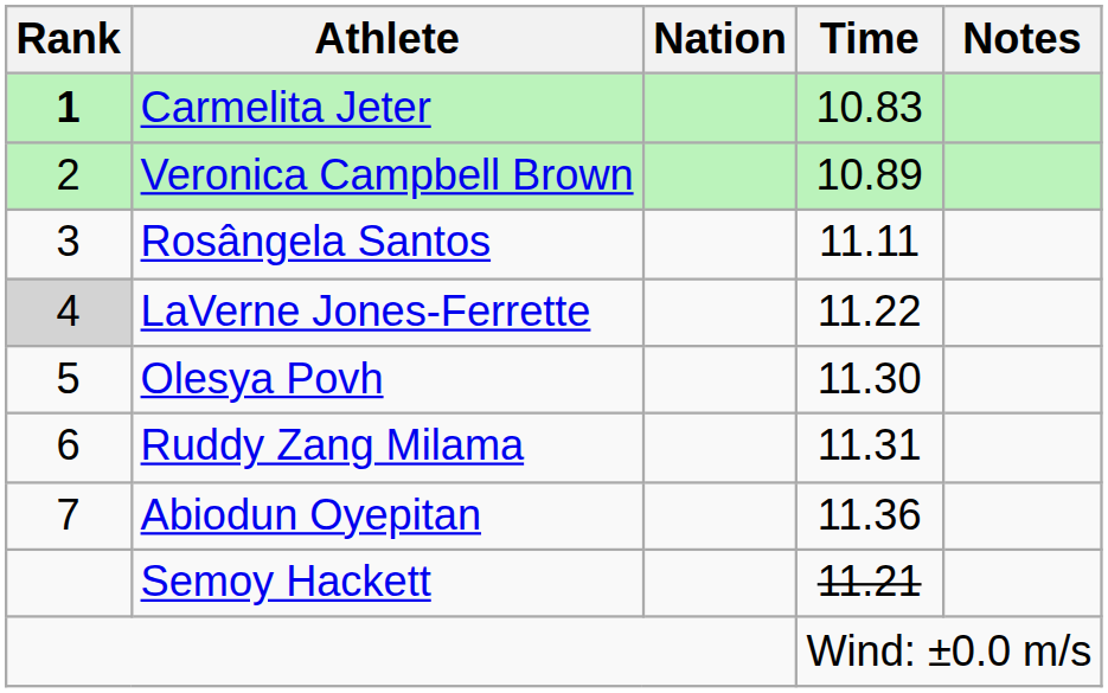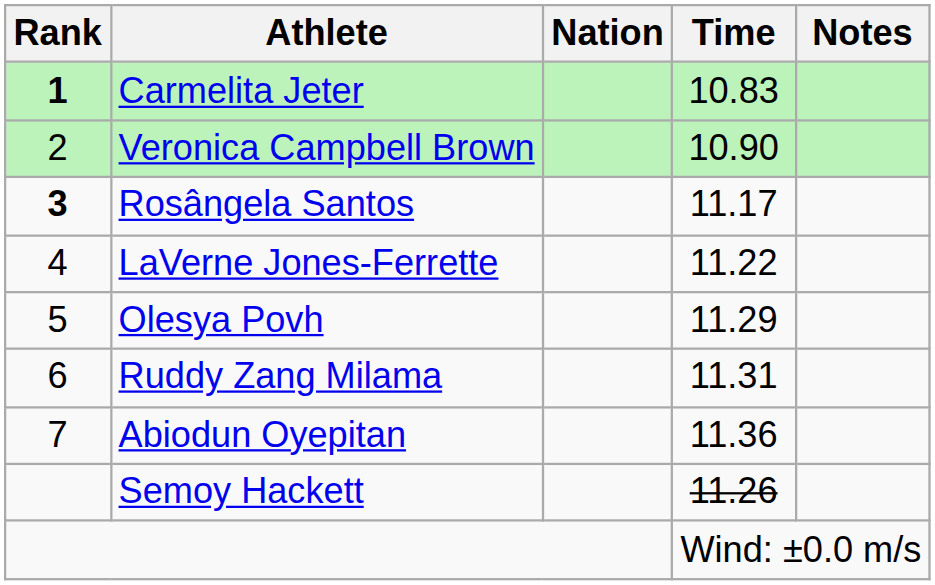Veronica Campbell Brown | Time: 10.89 -> 10.90
Rosângela Santos | Rank: normal -> bold
Rosângela Santos | Time: 11.11 -> 11.17
LaVerne Jones-Ferrette | Rank: lightgrey background -> no background
Olesya Povh | Time: 11.30 -> 11.29
Semoy Hackett | Time: 11.21 -> 11.26
